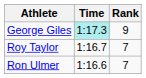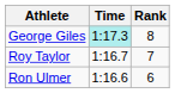George Giles | Rank: 9 -> 8
Ron Ulmer | Rank: 7 -> 6
